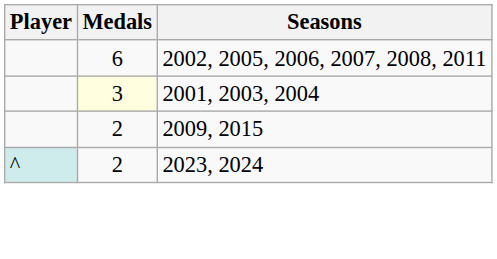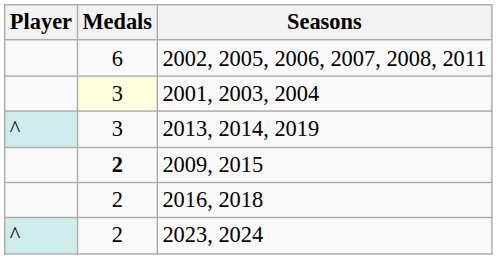+ row: ^ | 3 | 2013, 2014, 2019
2009, 2015 | Medals: normal -> bold
+ row: 2 | 2016, 2018
